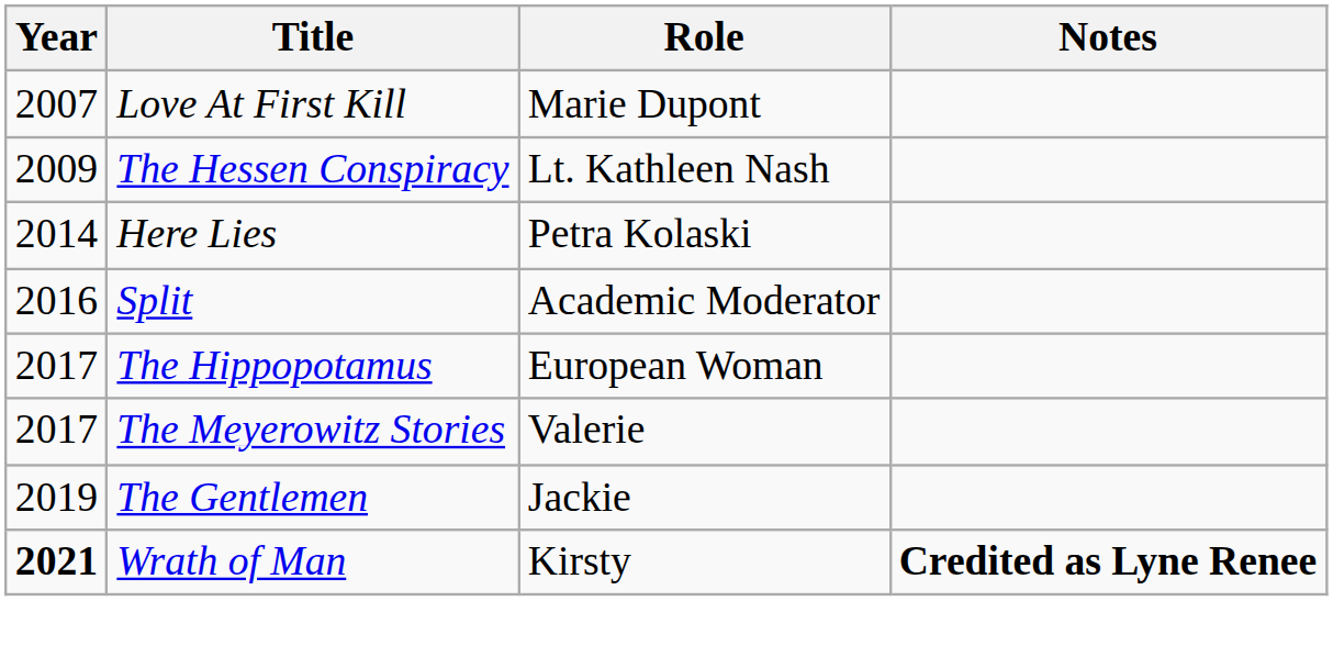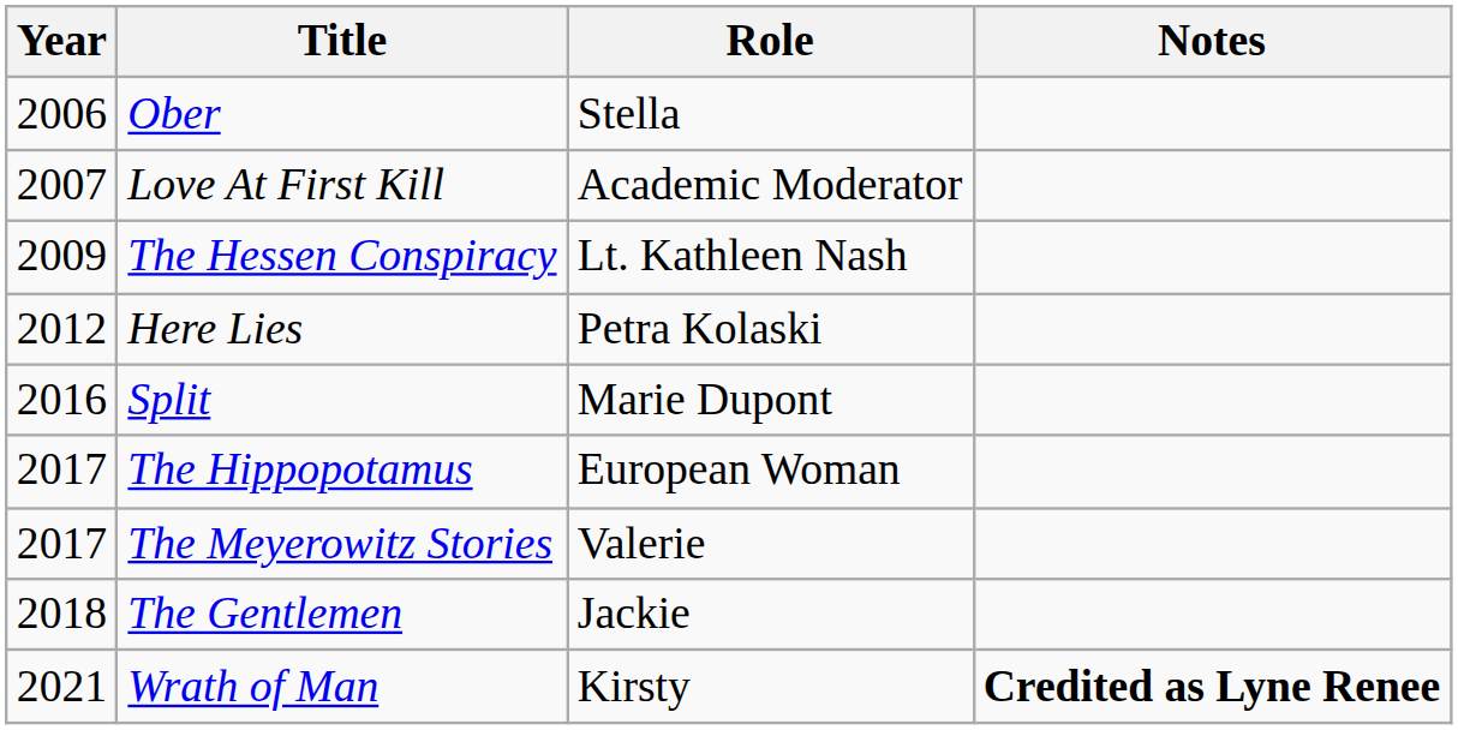+ row: 2006 | Ober | Stella
Love At First Kill | Role: Marie Dupont -> Academic Moderator
Here Lies | Year: 2014 -> 2012
Split | Role: Academic Moderator -> Marie Dupont
The Gentlemen | Year: 2019 -> 2018
Wrath of Man | Year: bold -> normal
